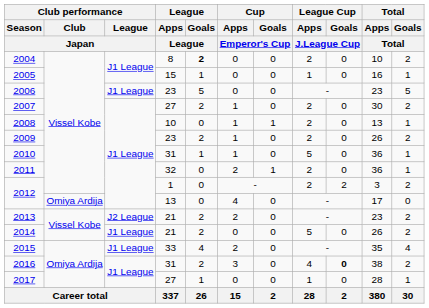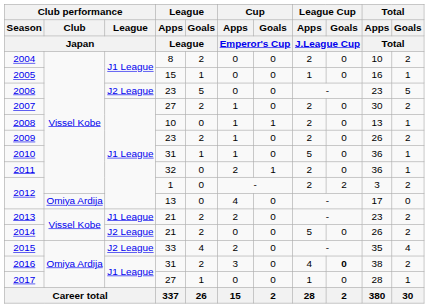2004 | League / Goals / League: bold -> normal
2006 | Club performance / League / Japan: J1 League -> J2 League
2013 | Club performance / League / Japan: J2 League -> J1 League
2014 | Club performance / League / Japan: J1 League -> J2 League
2015 | Club performance / League / Japan: J1 League -> J2 League
